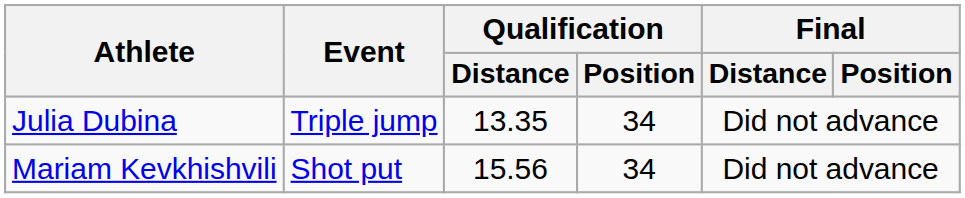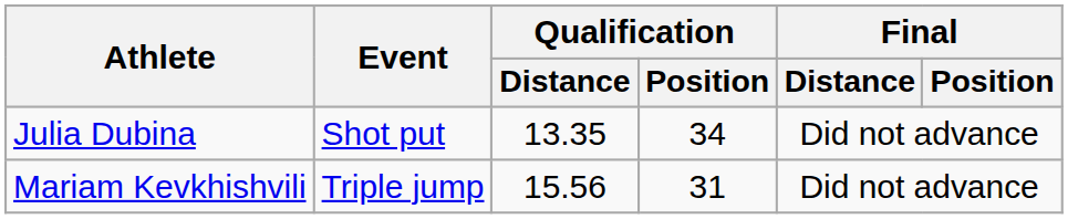Julia Dubina | Event: Triple jump -> Shot put
Mariam Kevkhishvili | Event: Shot put -> Triple jump
Mariam Kevkhishvili | Qualification / Position: 34 -> 31
